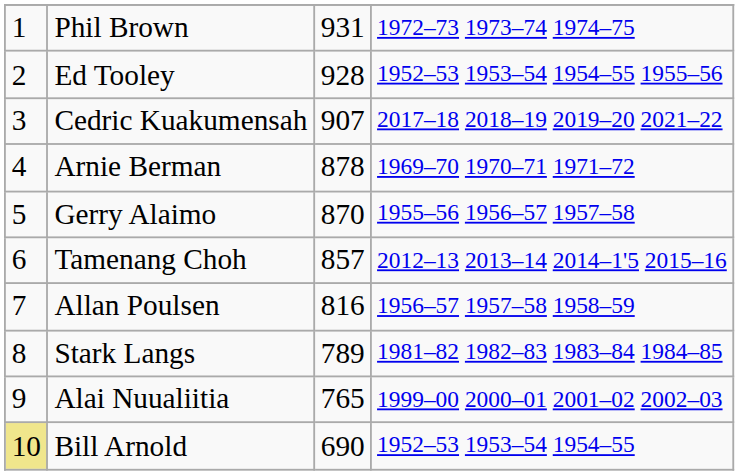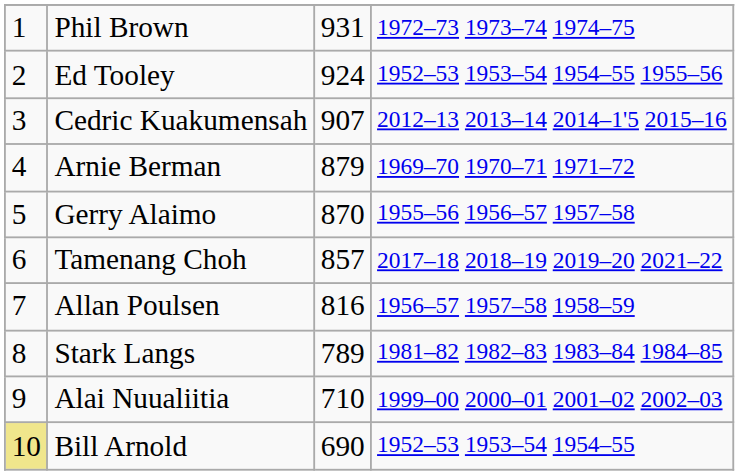Ed Tooley | column 3: 928 -> 924
Cedric Kuakumensah | column 4: 2017–18 2018–19 2019–20 2021–22 -> 2012–13 2013–14 2014–1'5 2015–16
Arnie Berman | column 3: 878 -> 879
Tamenang Choh | column 4: 2012–13 2013–14 2014–1'5 2015–16 -> 2017–18 2018–19 2019–20 2021–22
Alai Nuualiitia | column 3: 765 -> 710
